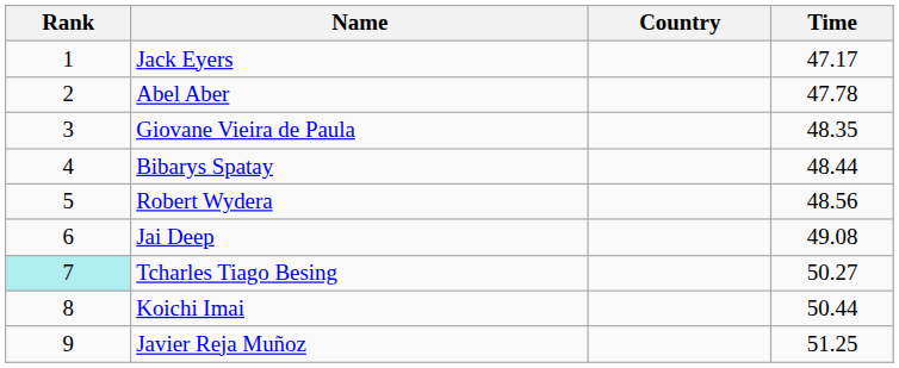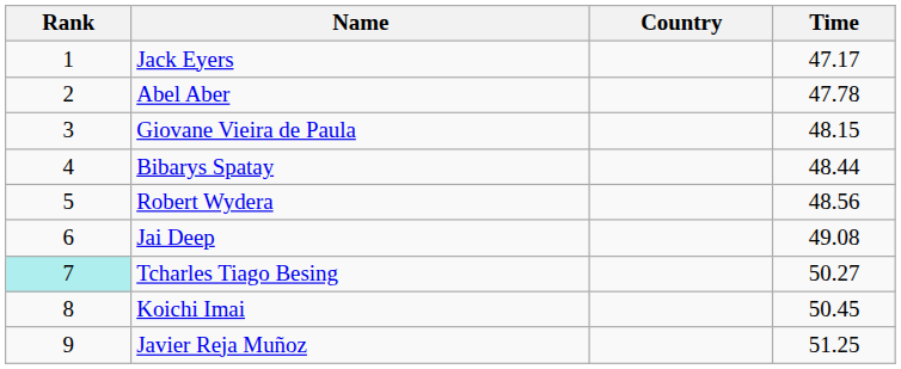Giovane Vieira de Paula | Time: 48.35 -> 48.15
Koichi Imai | Time: 50.44 -> 50.45
